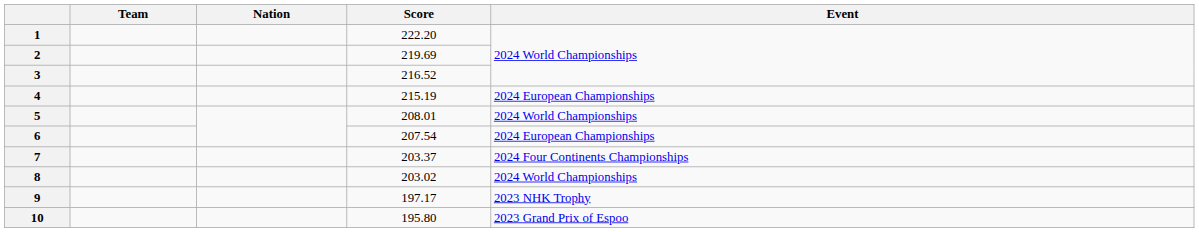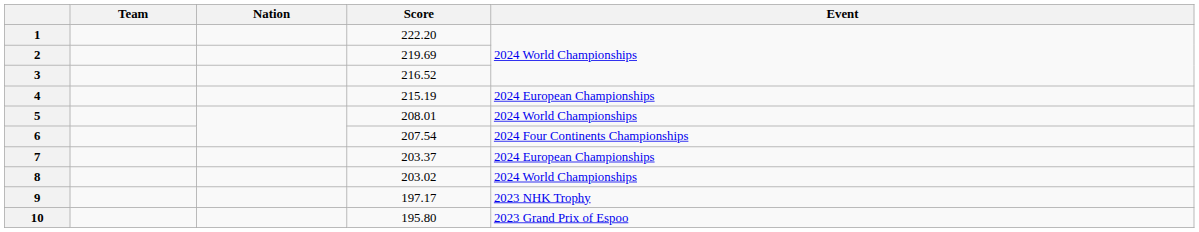6 | Event: 2024 European Championships -> 2024 Four Continents Championships
7 | Event: 2024 Four Continents Championships -> 2024 European Championships
